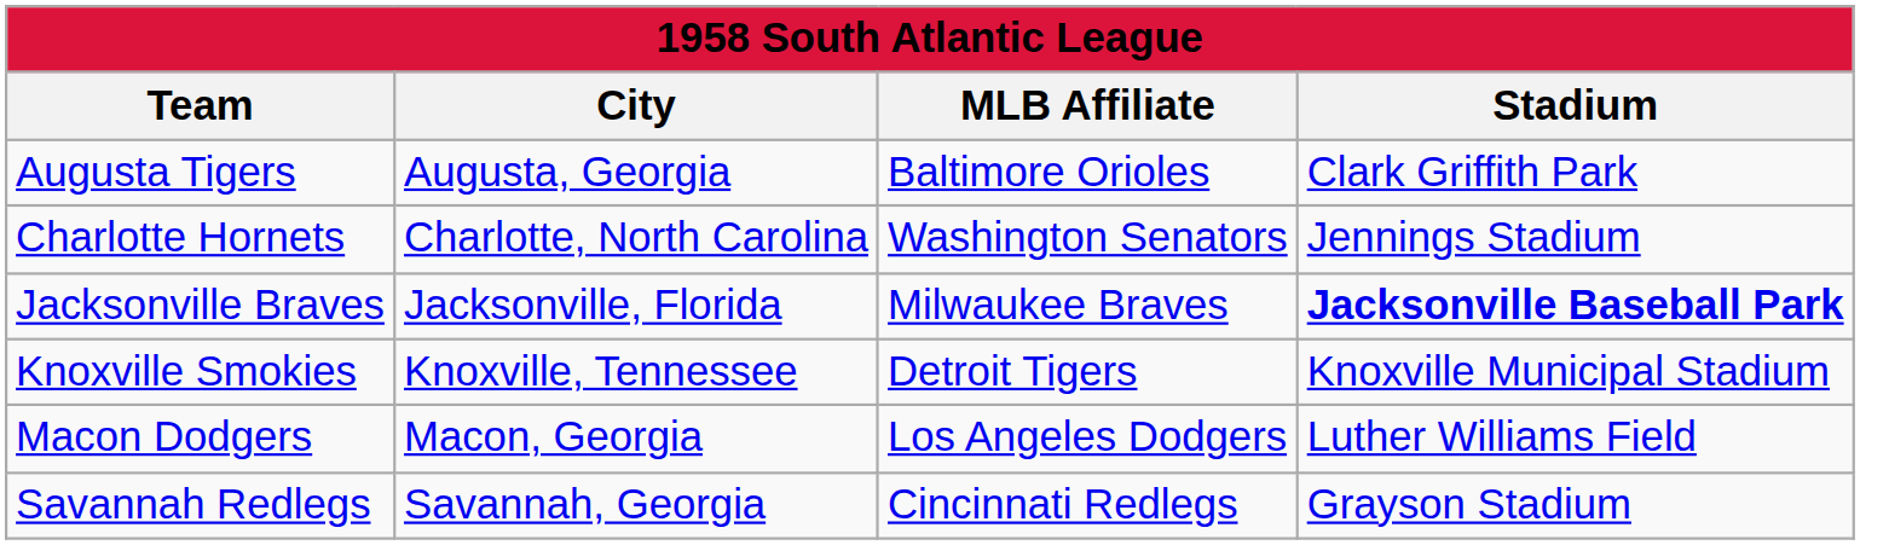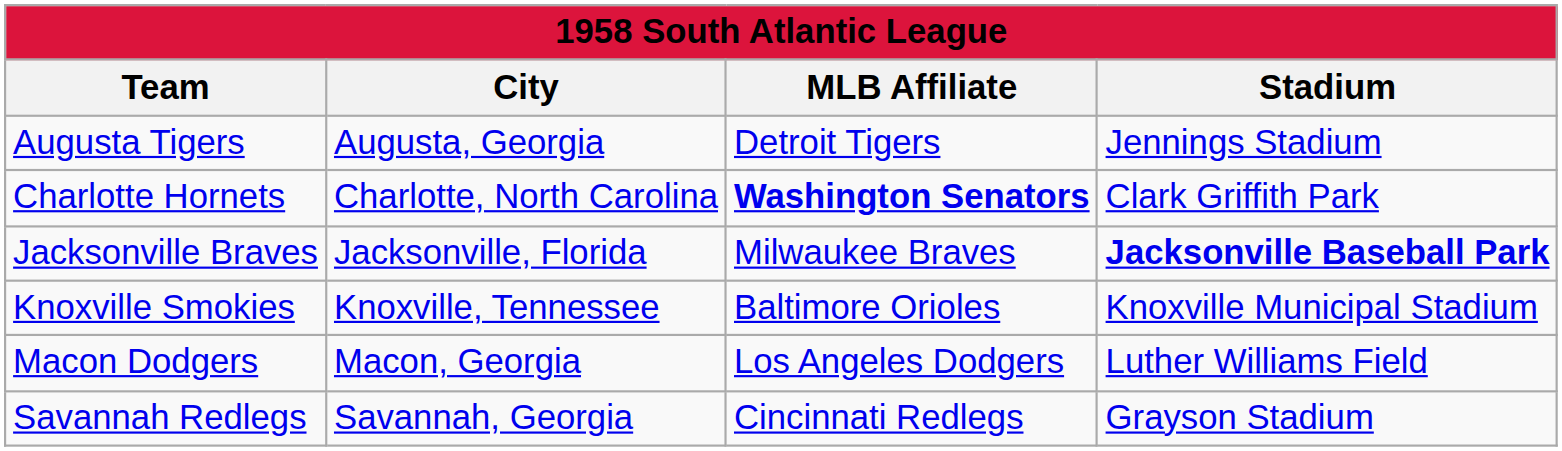Augusta Tigers | MLB Affiliate: Baltimore Orioles -> Detroit Tigers
Augusta Tigers | Stadium: Clark Griffith Park -> Jennings Stadium
Charlotte Hornets | MLB Affiliate: normal -> bold
Charlotte Hornets | Stadium: Jennings Stadium -> Clark Griffith Park
Knoxville Smokies | MLB Affiliate: Detroit Tigers -> Baltimore Orioles
